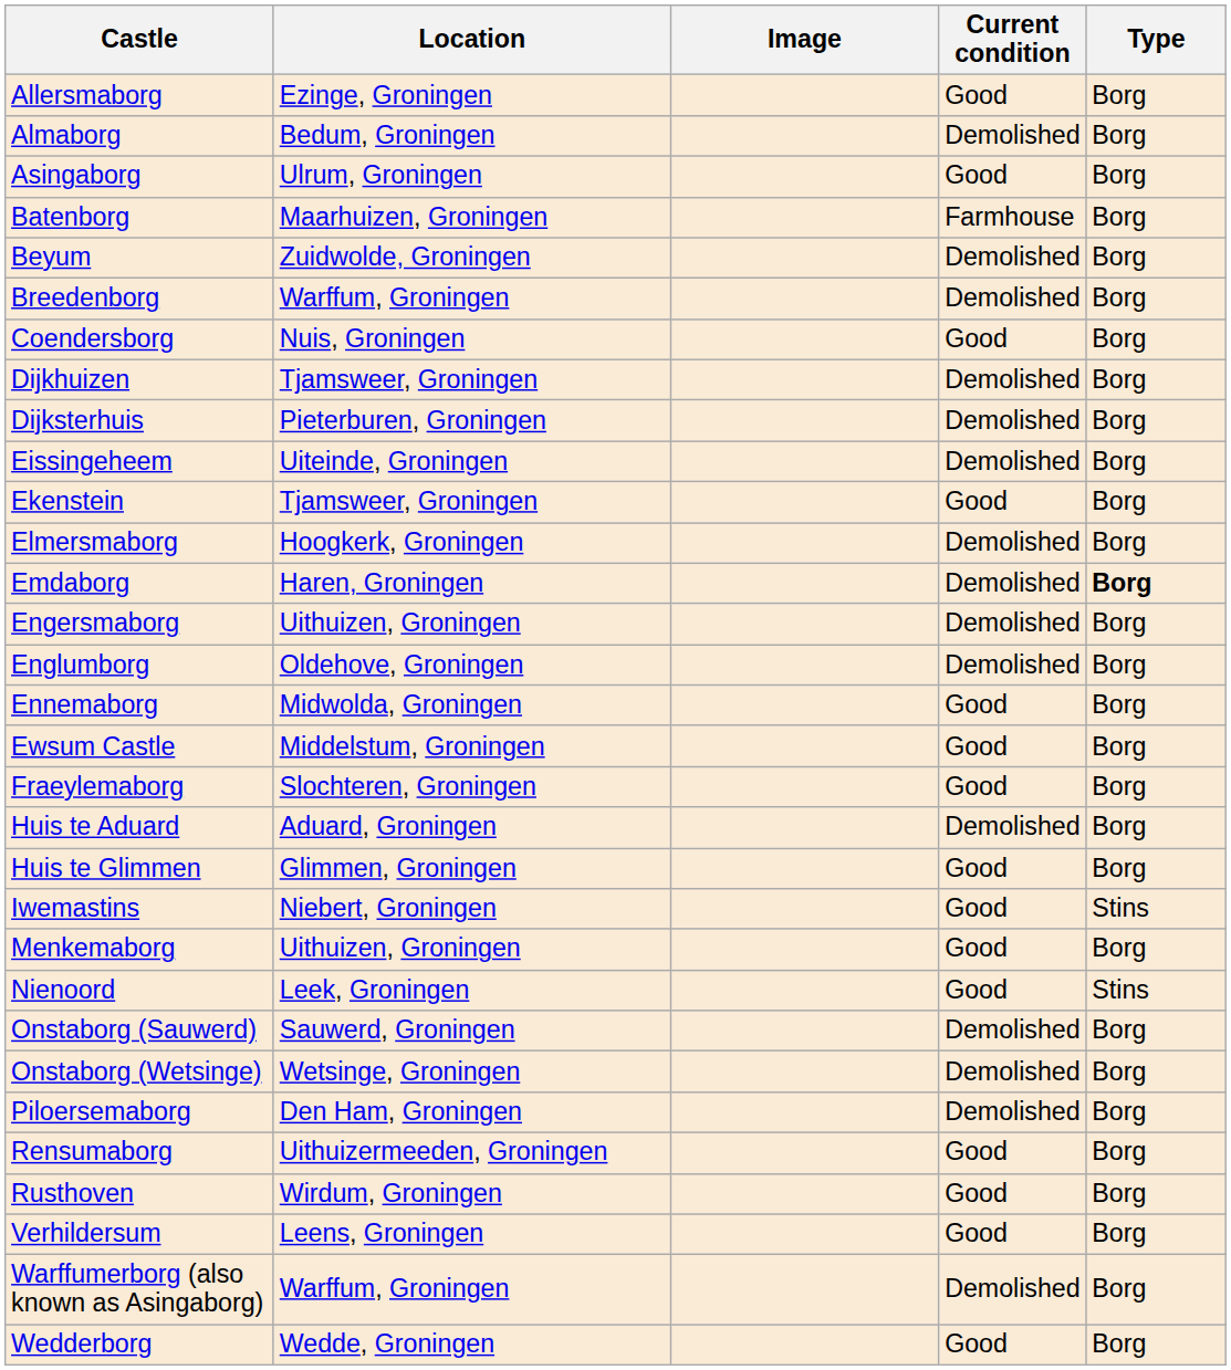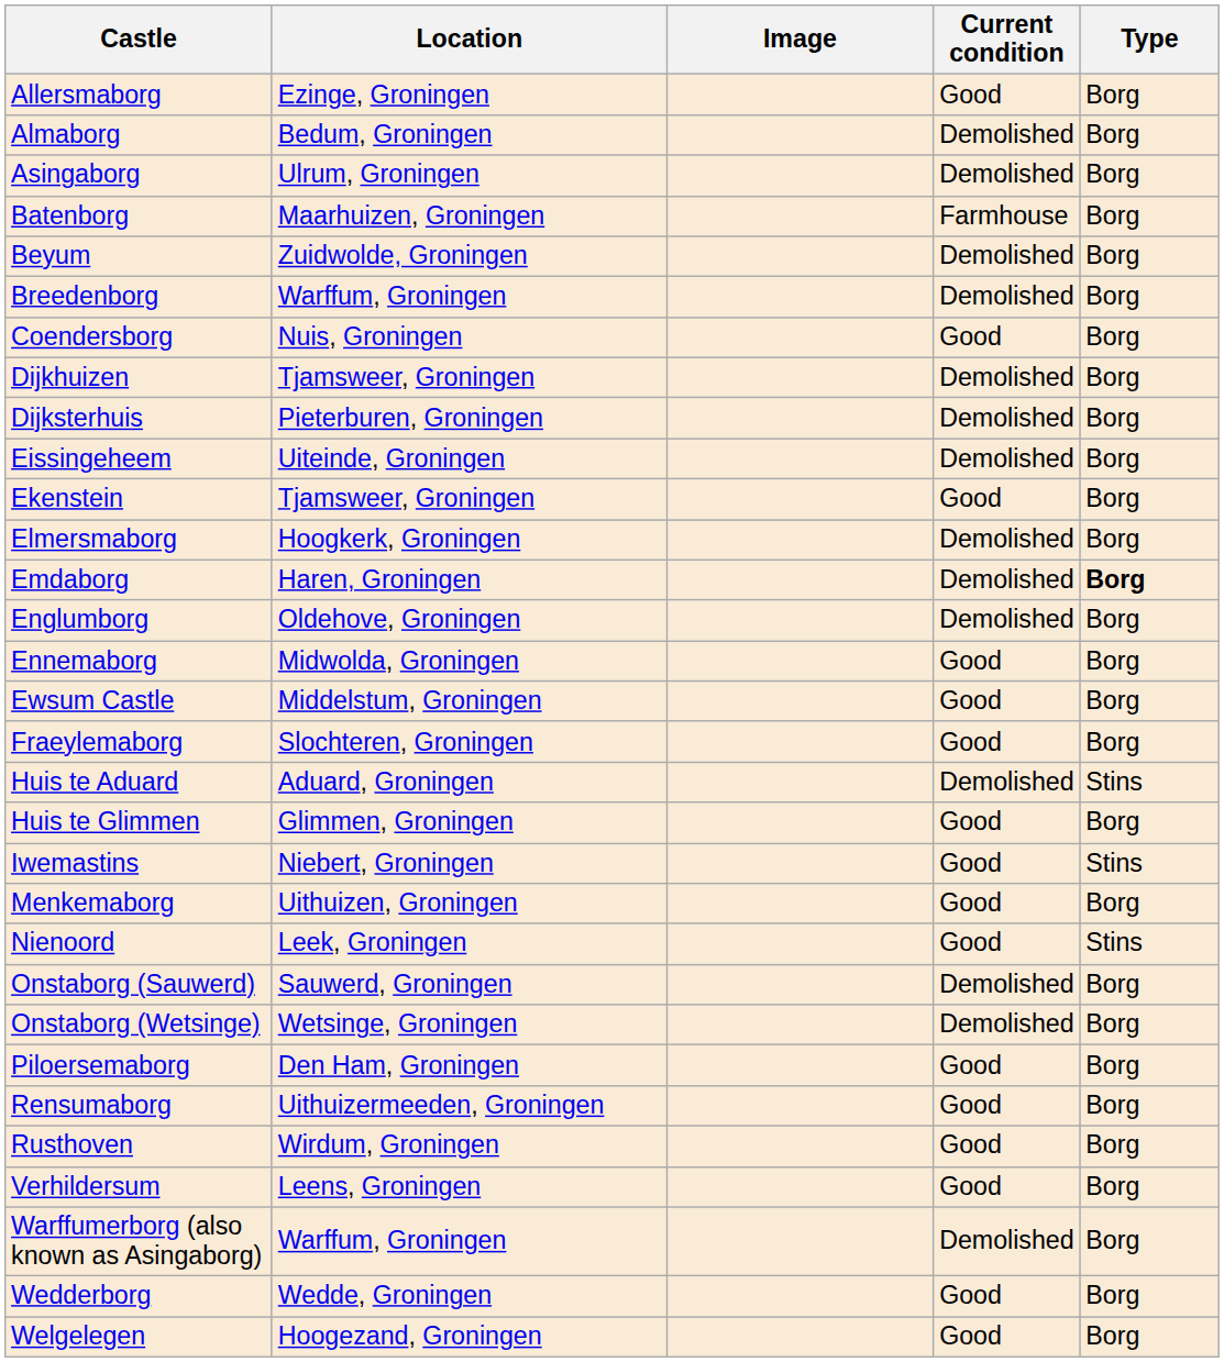Asingaborg | Current condition: Good -> Demolished
- row: Engersmaborg | Uithuizen, Groningen | Demolished | Borg
Huis te Aduard | Type: Borg -> Stins
Piloersemaborg | Current condition: Demolished -> Good
+ row: Welgelegen | Hoogezand, Groningen | Good | Borg
